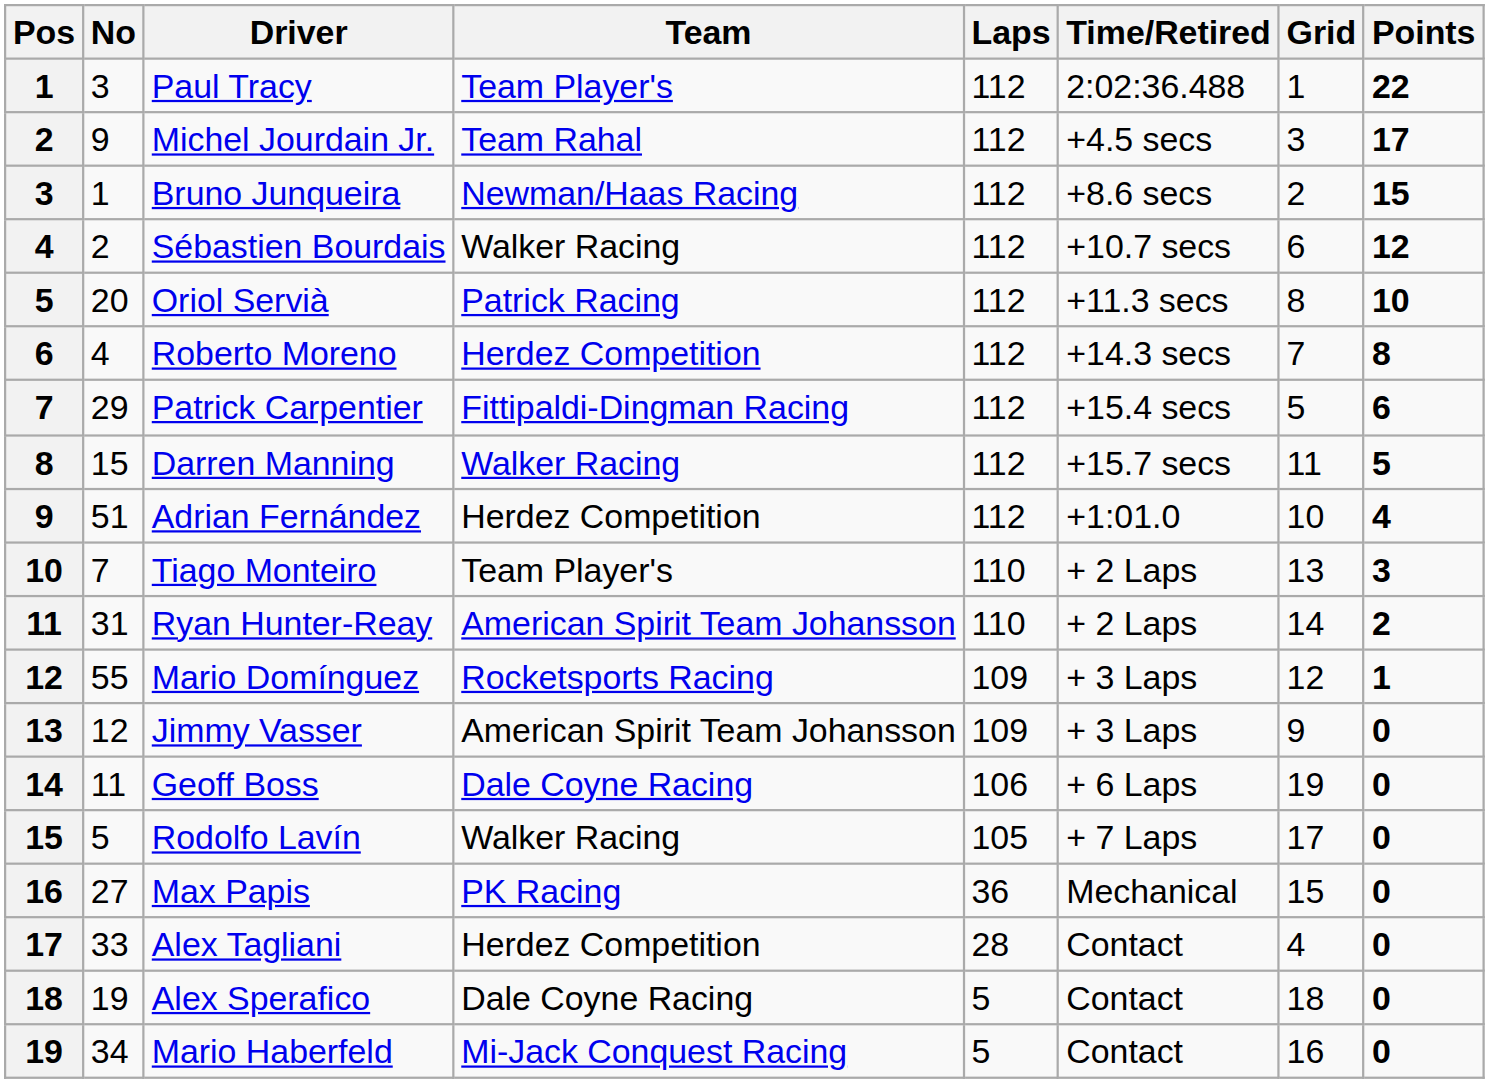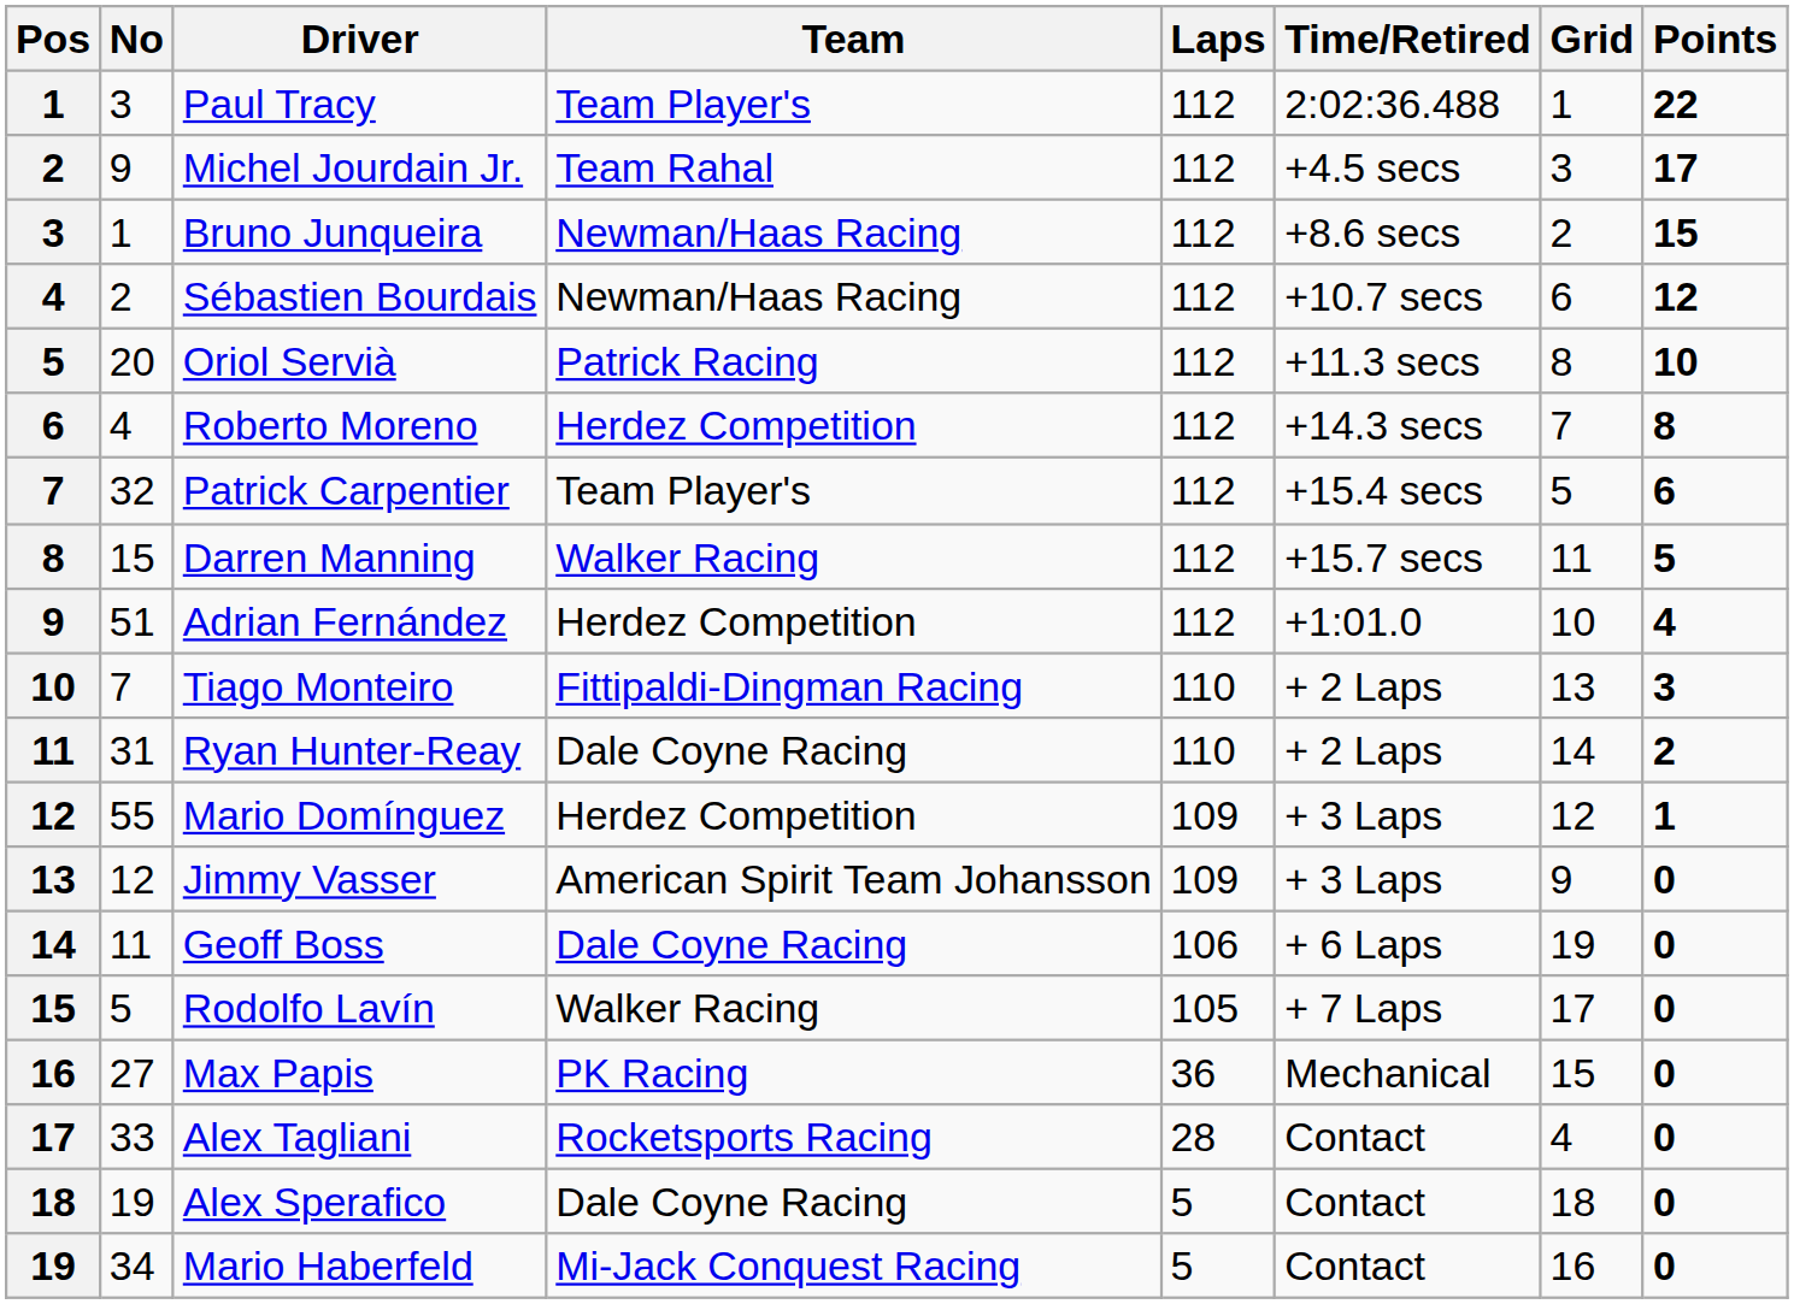Sébastien Bourdais | Team: Walker Racing -> Newman/Haas Racing
Patrick Carpentier | No: 29 -> 32
Patrick Carpentier | Team: Fittipaldi-Dingman Racing -> Team Player's
Tiago Monteiro | Team: Team Player's -> Fittipaldi-Dingman Racing
Ryan Hunter-Reay | Team: American Spirit Team Johansson -> Dale Coyne Racing
Mario Domínguez | Team: Rocketsports Racing -> Herdez Competition
Alex Tagliani | Team: Herdez Competition -> Rocketsports Racing
